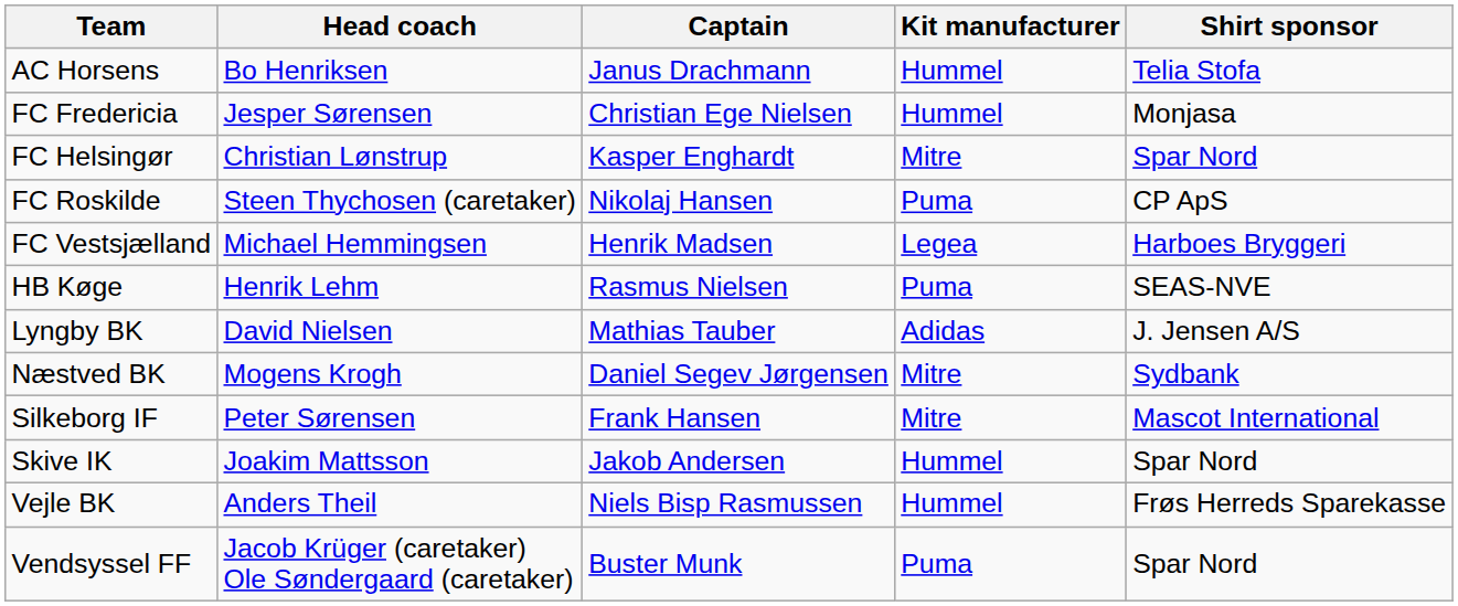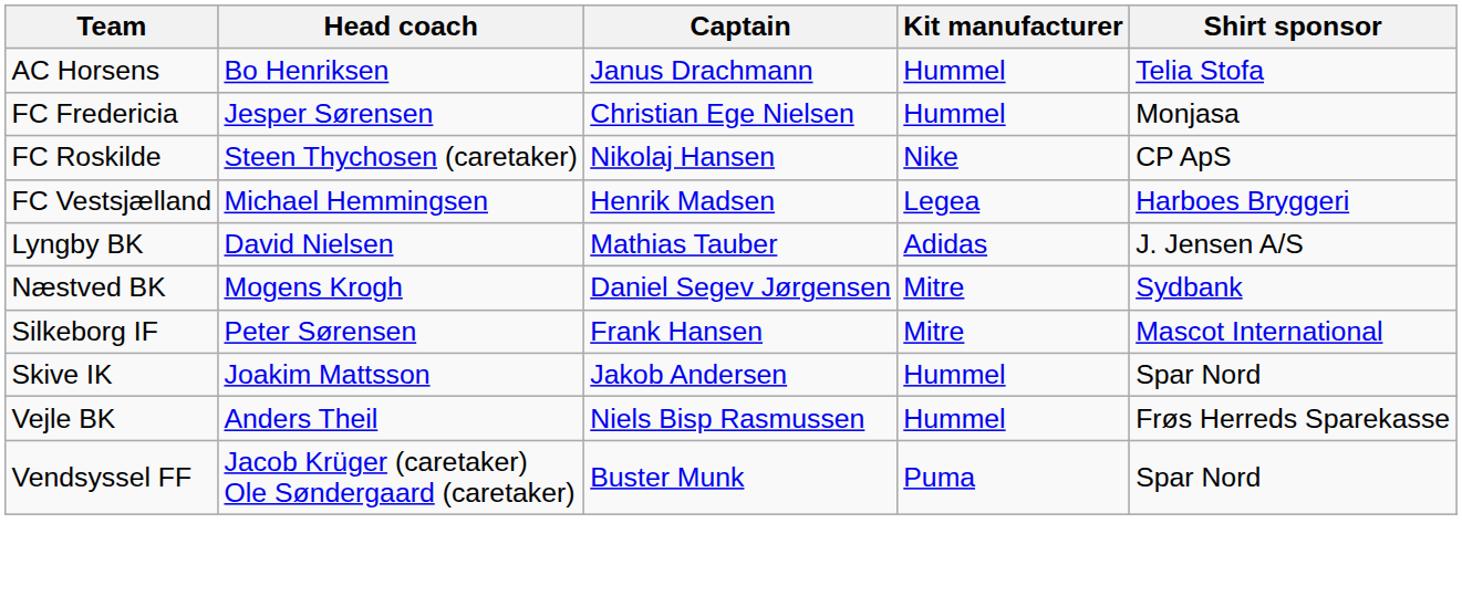- row: FC Helsingør | Christian Lønstrup | Kasper Enghardt | Mitre | Spar Nord
FC Roskilde | Kit manufacturer: Puma -> Nike
- row: HB Køge | Henrik Lehm | Rasmus Nielsen | Puma | SEAS-NVE
